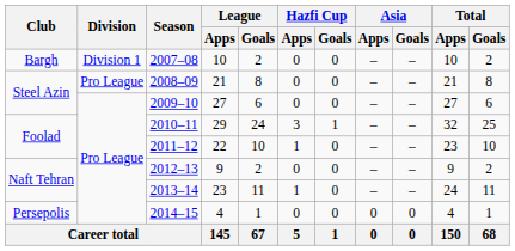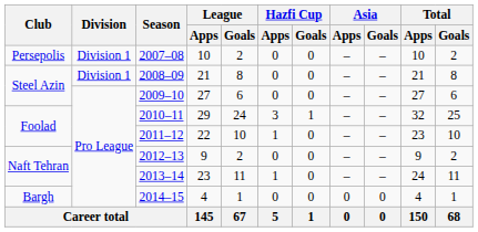2007–08 | Club: Bargh -> Persepolis
2008–09 | Division: Pro League -> Division 1
2014–15 | Club: Persepolis -> Bargh
